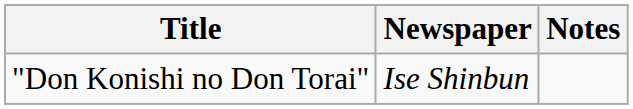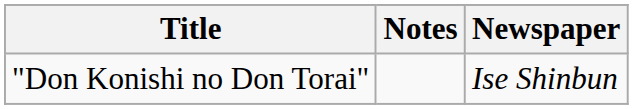columns swapped: Newspaper <-> Notes
